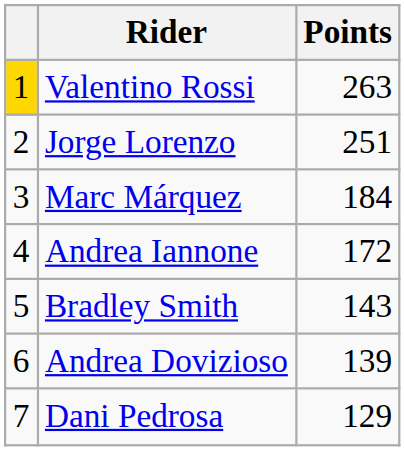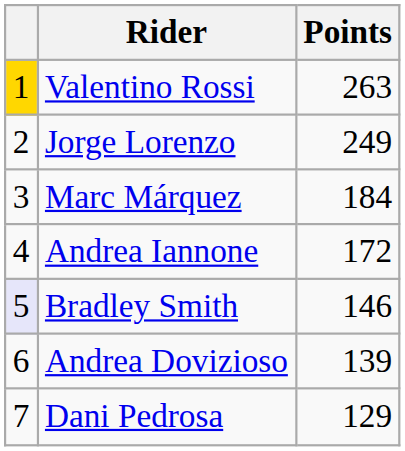Jorge Lorenzo | Points: 251 -> 249
Bradley Smith | column 1: no background -> lavender background
Bradley Smith | Points: 143 -> 146
